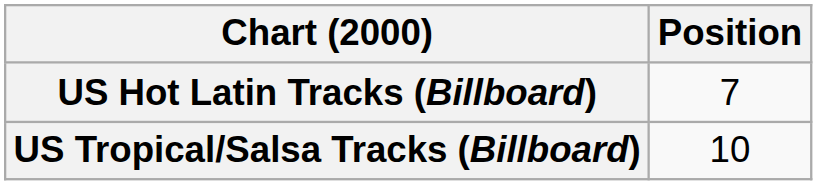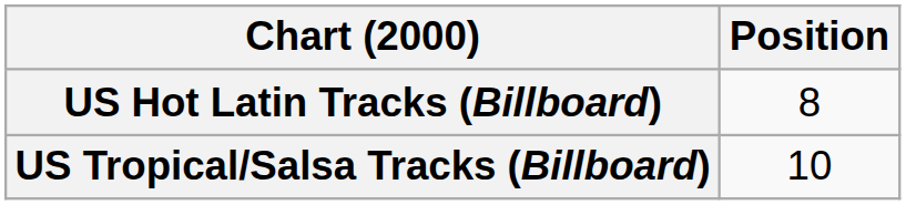US Hot Latin Tracks (Billboard) | Position: 7 -> 8
